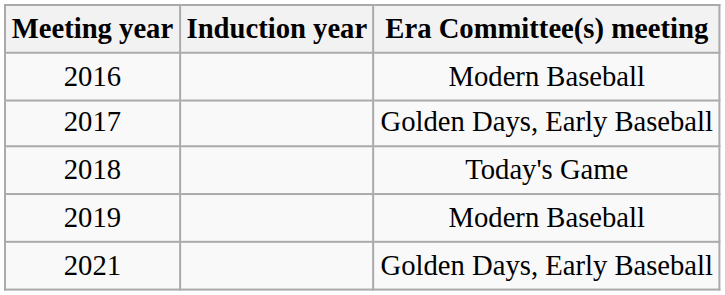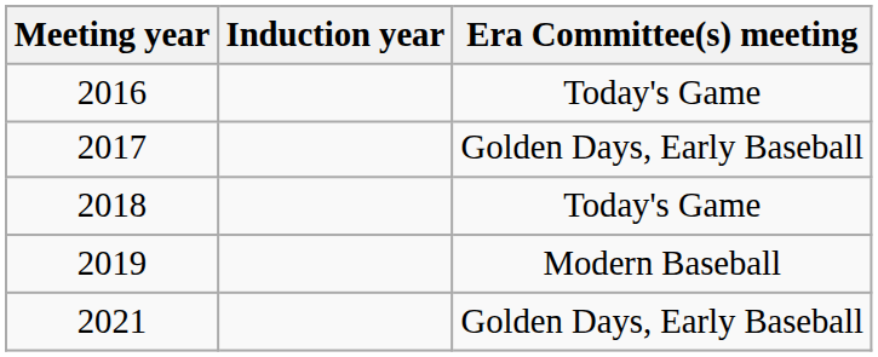2016 | Era Committee(s) meeting: Modern Baseball -> Today's Game
